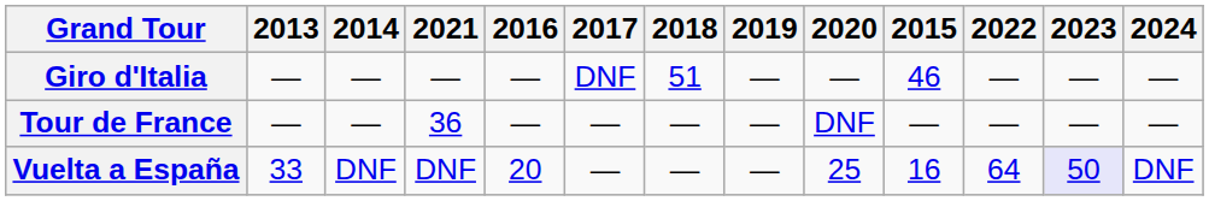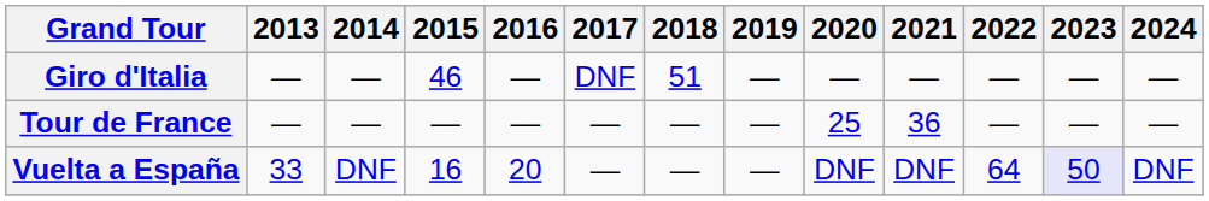columns swapped: 2015 <-> 2021
Tour de France | 2020: DNF -> 25
Vuelta a España | 2020: 25 -> DNF
